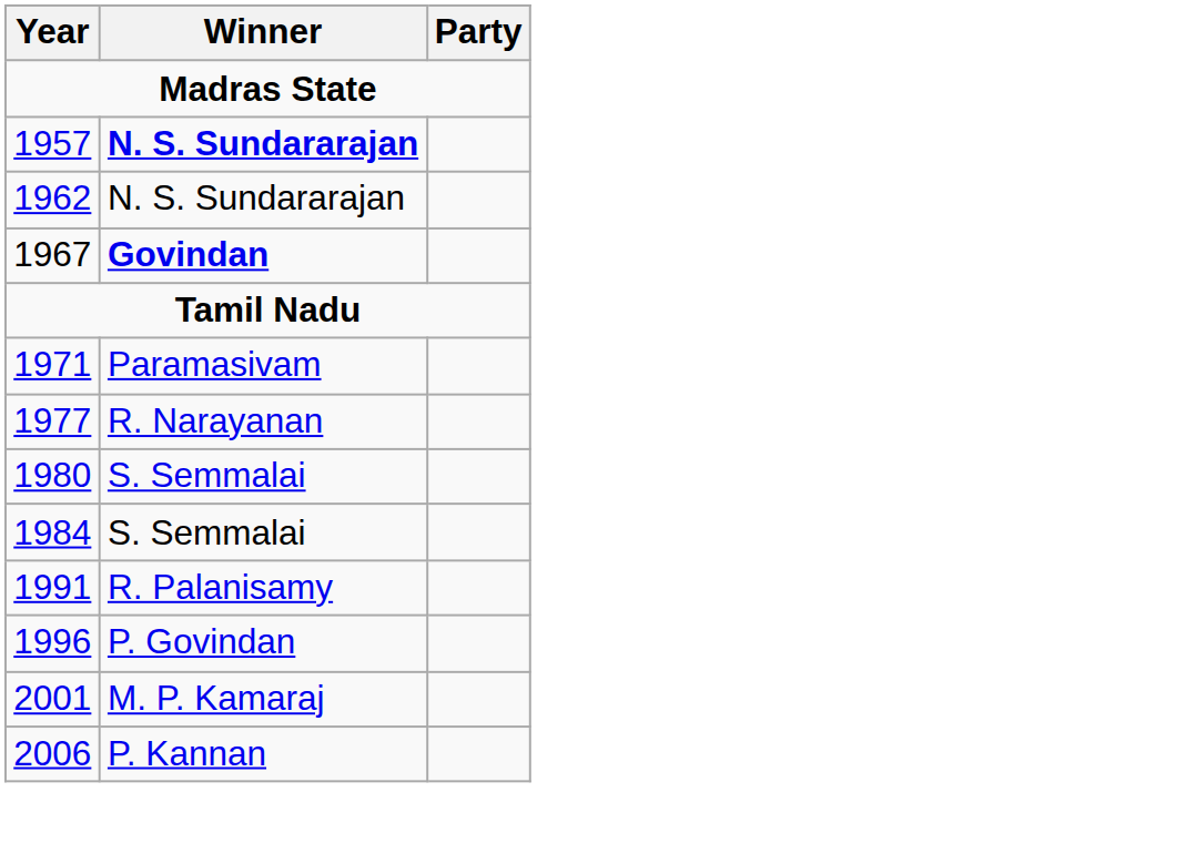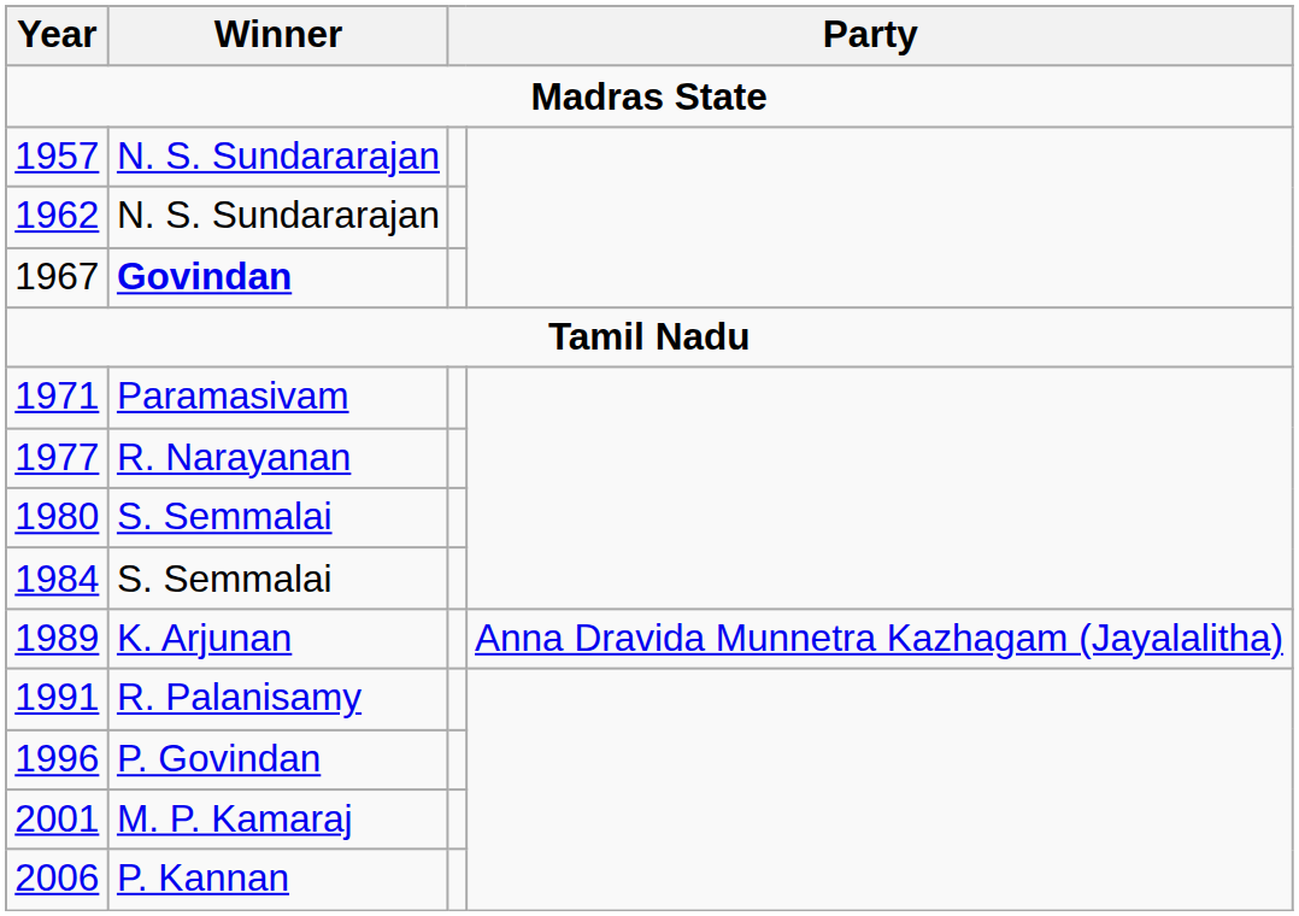1957 | Winner: bold -> normal
+ row: 1989 | K. Arjunan | Anna Dravida Munnetra Kazhagam (Jayalalitha)
